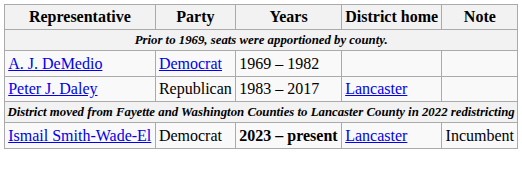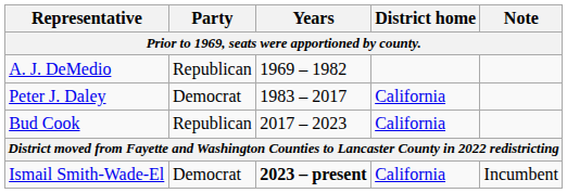A. J. DeMedio | Party: Democrat -> Republican
Peter J. Daley | Party: Republican -> Democrat
Peter J. Daley | District home: Lancaster -> California
+ row: Bud Cook | Republican | 2017 – 2023 | California
Ismail Smith-Wade-El | District home: Lancaster -> California
